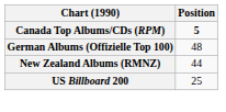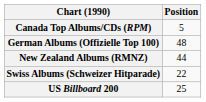Canada Top Albums/CDs (RPM) | Position: bold -> normal
+ row: Swiss Albums (Schweizer Hitparade) | 22
